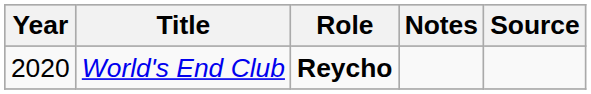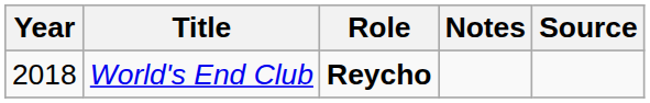World's End Club | Year: 2020 -> 2018
